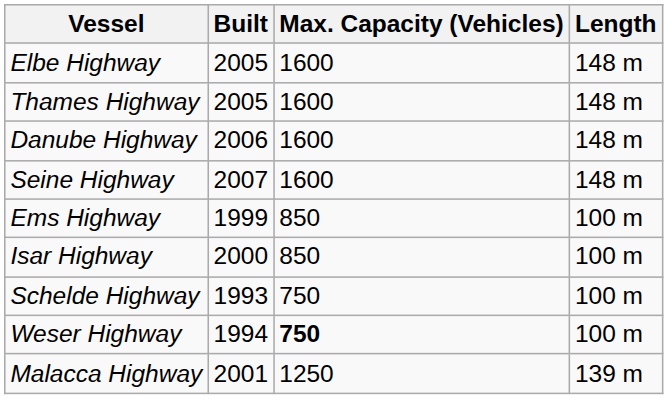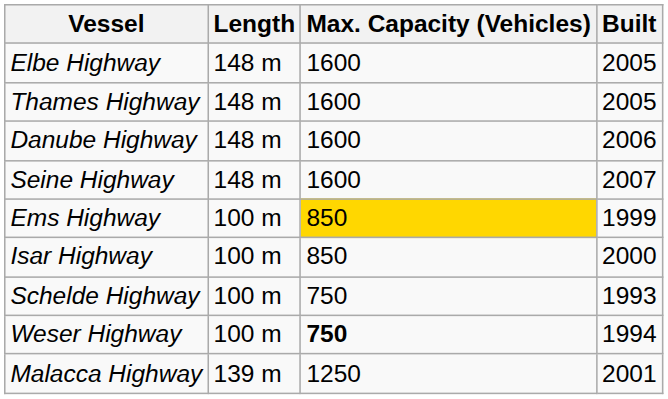columns swapped: Length <-> Built
Ems Highway | Max. Capacity (Vehicles): no background -> gold background
